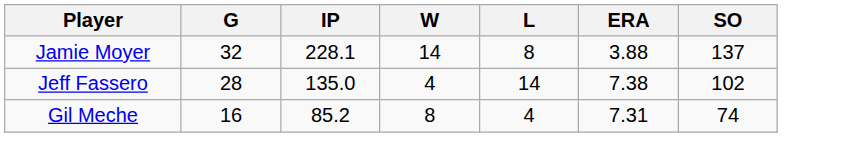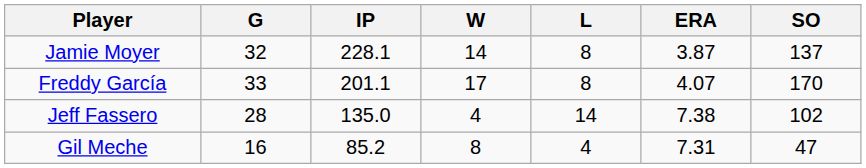Jamie Moyer | ERA: 3.88 -> 3.87
+ row: Freddy García | 33 | 201.1 | 17 | 8 | 4.07 | 170
Gil Meche | SO: 74 -> 47
